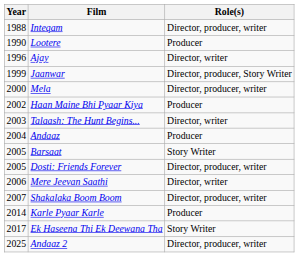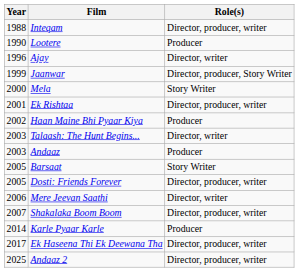Mela | Role(s): Director, producer, writer -> Story Writer
+ row: 2001 | Ek Rishtaa | Director, producer, writer
Andaaz | Year: 2004 -> 2003
Ek Haseena Thi Ek Deewana Tha | Role(s): Story Writer -> Director, producer, writer
